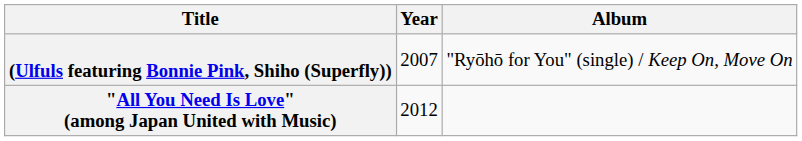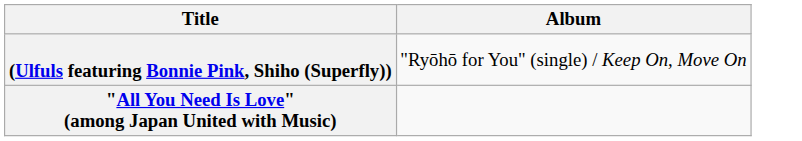- column: Year | 2007 | 2012
